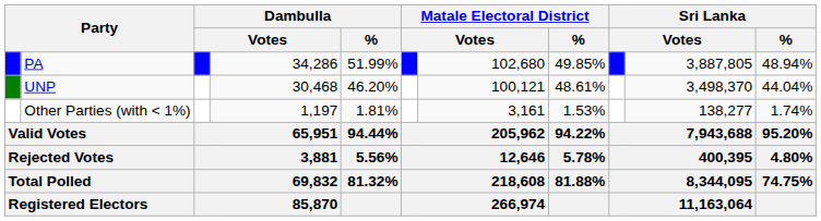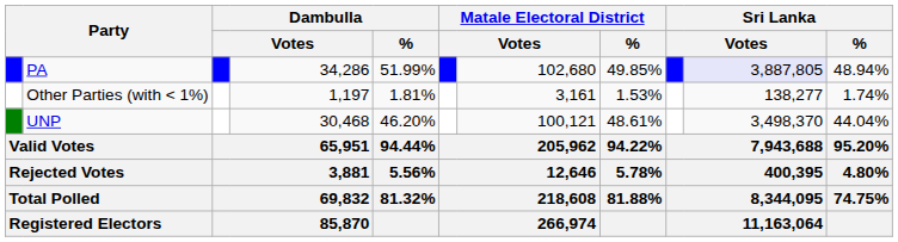PA | column 10: no background -> lavender background
rows swapped: UNP <-> Other Parties (with < 1%)
